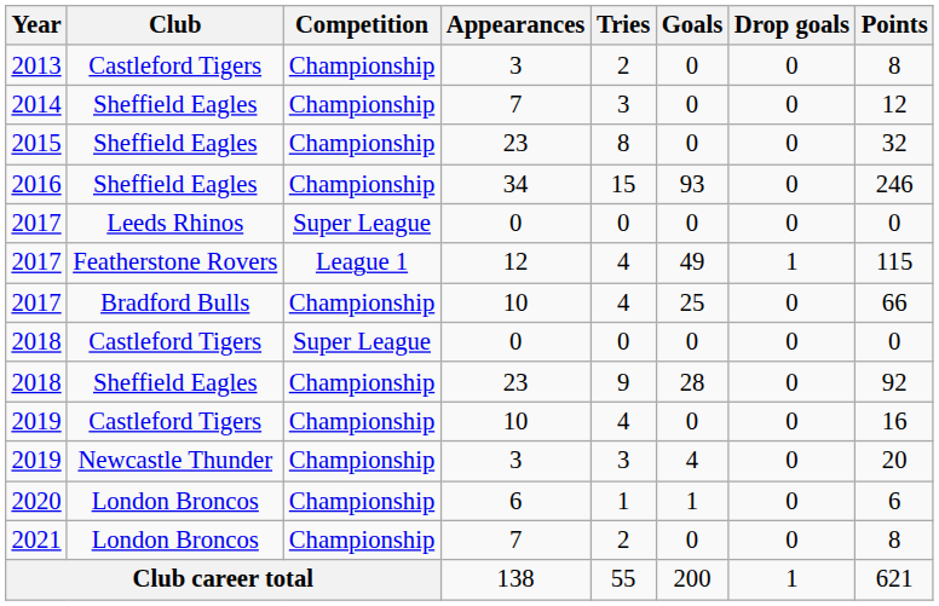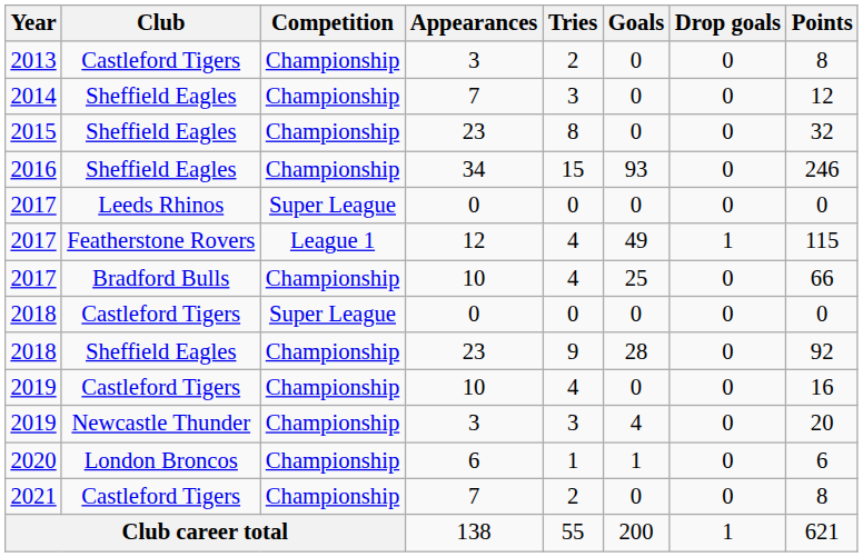2021 | Club: London Broncos -> Castleford Tigers
